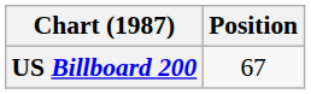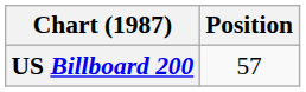US Billboard 200 | Position: 67 -> 57
